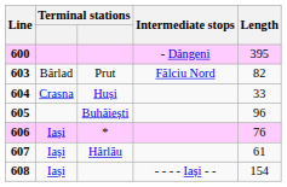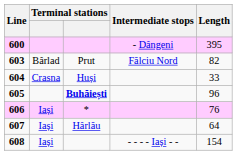605 | column 3: normal -> bold
607 | Length: 61 -> 64
